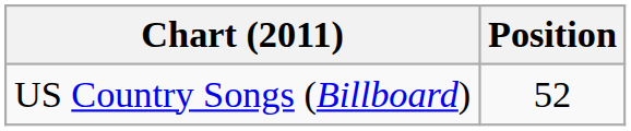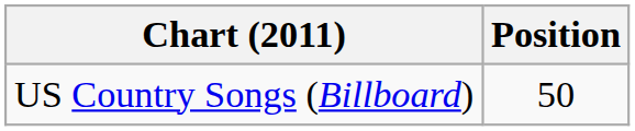US Country Songs (Billboard) | Position: 52 -> 50
